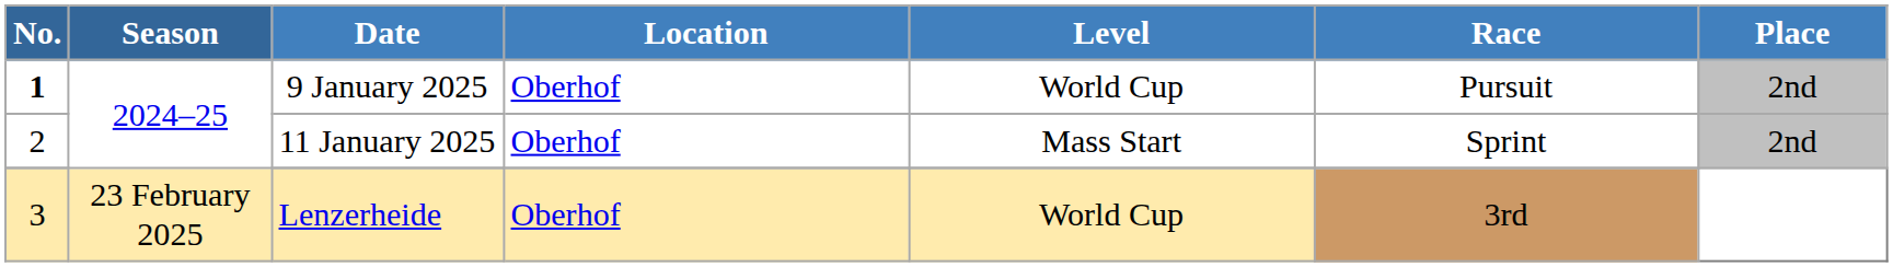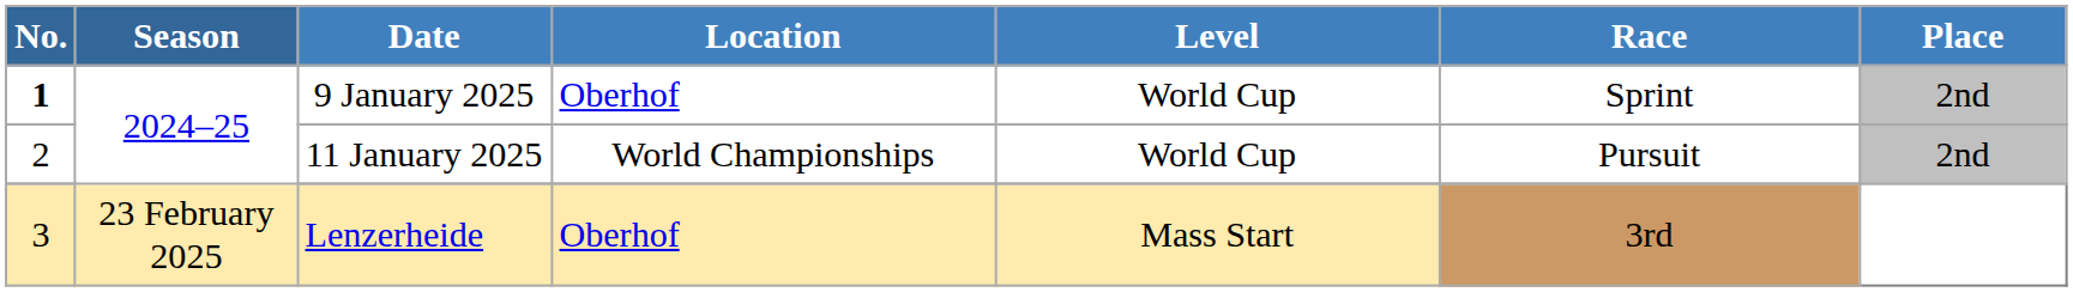9 January 2025 | Race: Pursuit -> Sprint
11 January 2025 | Location: Oberhof -> World Championships
11 January 2025 | Level: Mass Start -> World Cup
11 January 2025 | Race: Sprint -> Pursuit
Lenzerheide | Level: World Cup -> Mass Start
